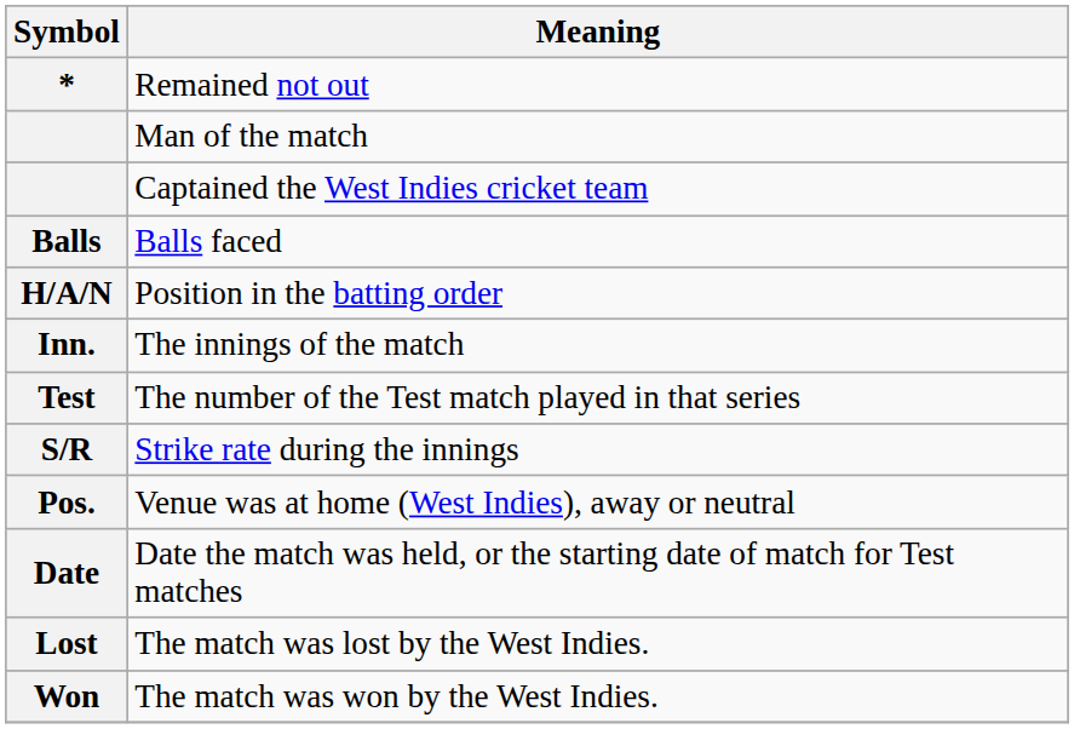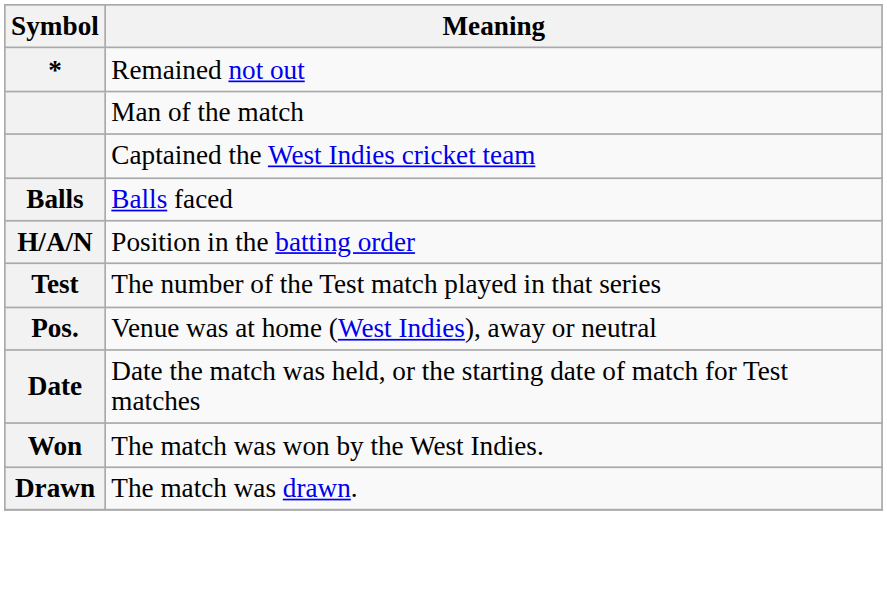- row: Inn. | The innings of the match
- row: S/R | Strike rate during the innings
- row: Lost | The match was lost by the West Indies.
+ row: Drawn | The match was drawn.
